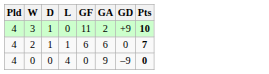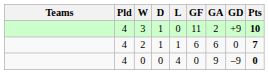+ column: Teams
